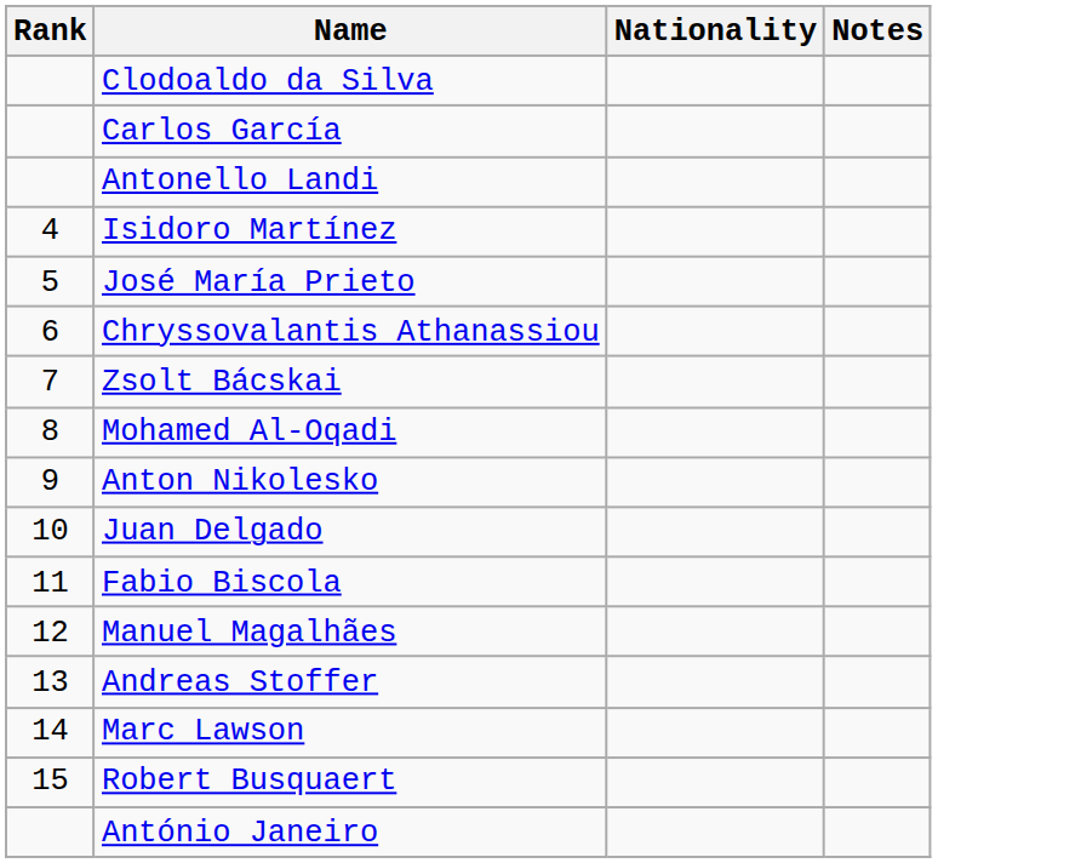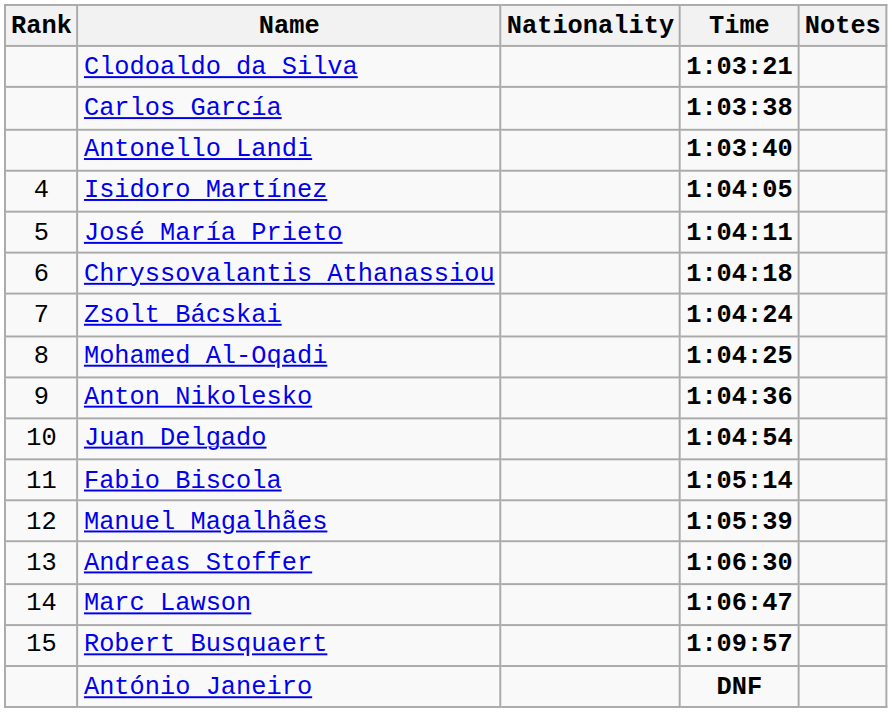+ column: Time | 1:03:21 | 1:03:38 | 1:03:40 | 1:04:05 | 1:04:11 | 1:04:18 | 1:04:24 | 1:04:25 | 1:04:36 | 1:04:54 | 1:05:14 | 1:05:39 | 1:06:30 | 1:06:47 | 1:09:57 | DNF
